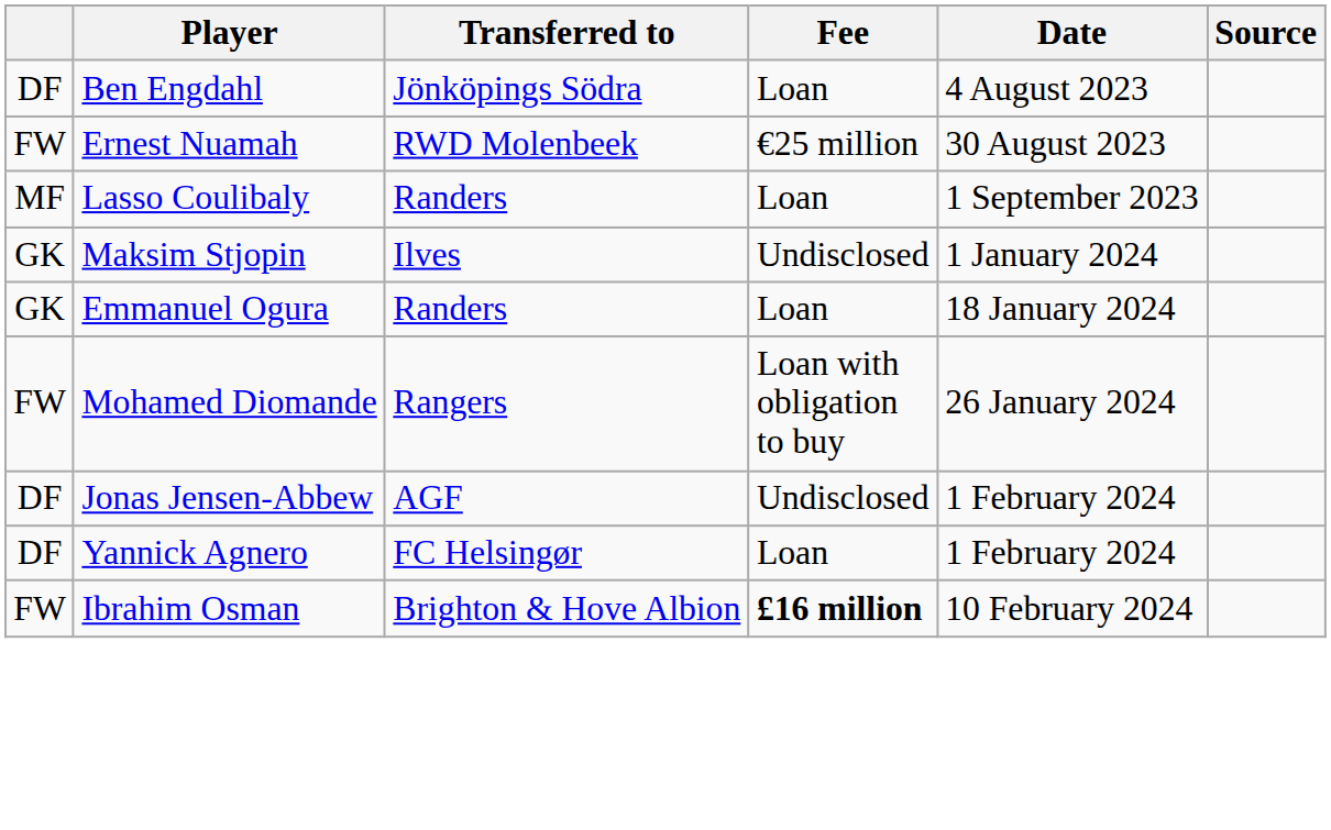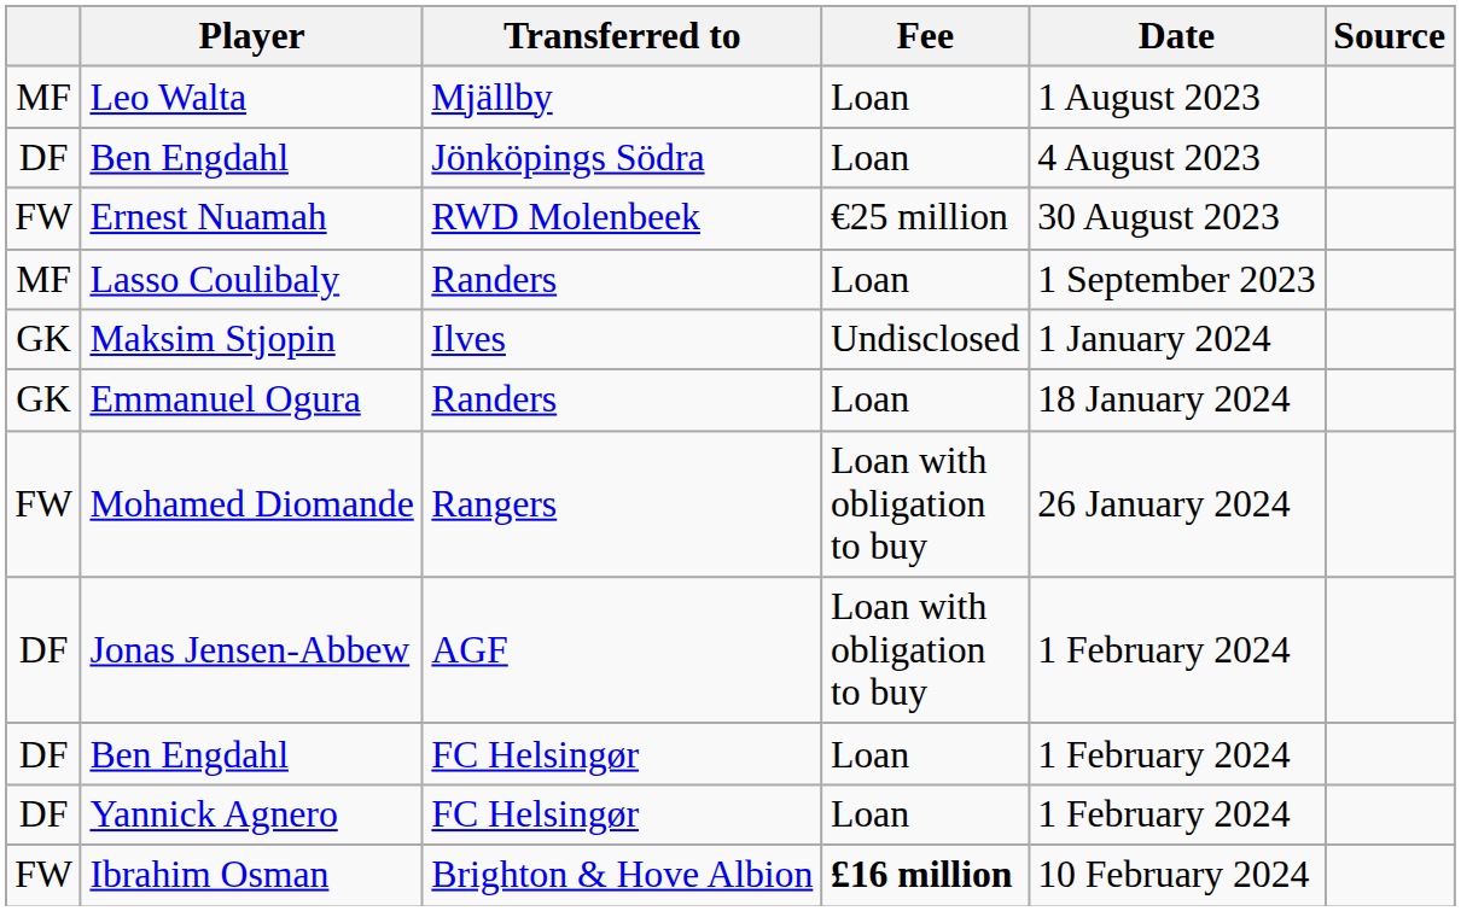+ row: MF | Leo Walta | Mjällby | Loan | 1 August 2023
Jonas Jensen-Abbew | Fee: Undisclosed -> Loan with obligation to buy
+ row: DF | Ben Engdahl | FC Helsingør | Loan | 1 February 2024
